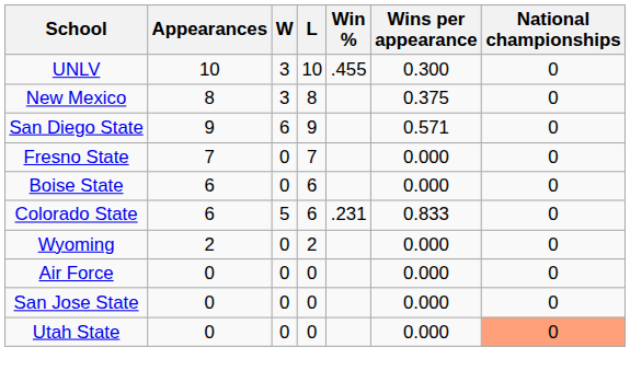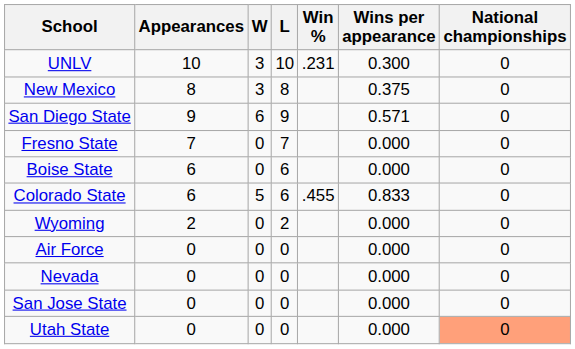UNLV | Win %: .455 -> .231
Colorado State | Win %: .231 -> .455
+ row: Nevada | 0 | 0 | 0 | 0.000 | 0
